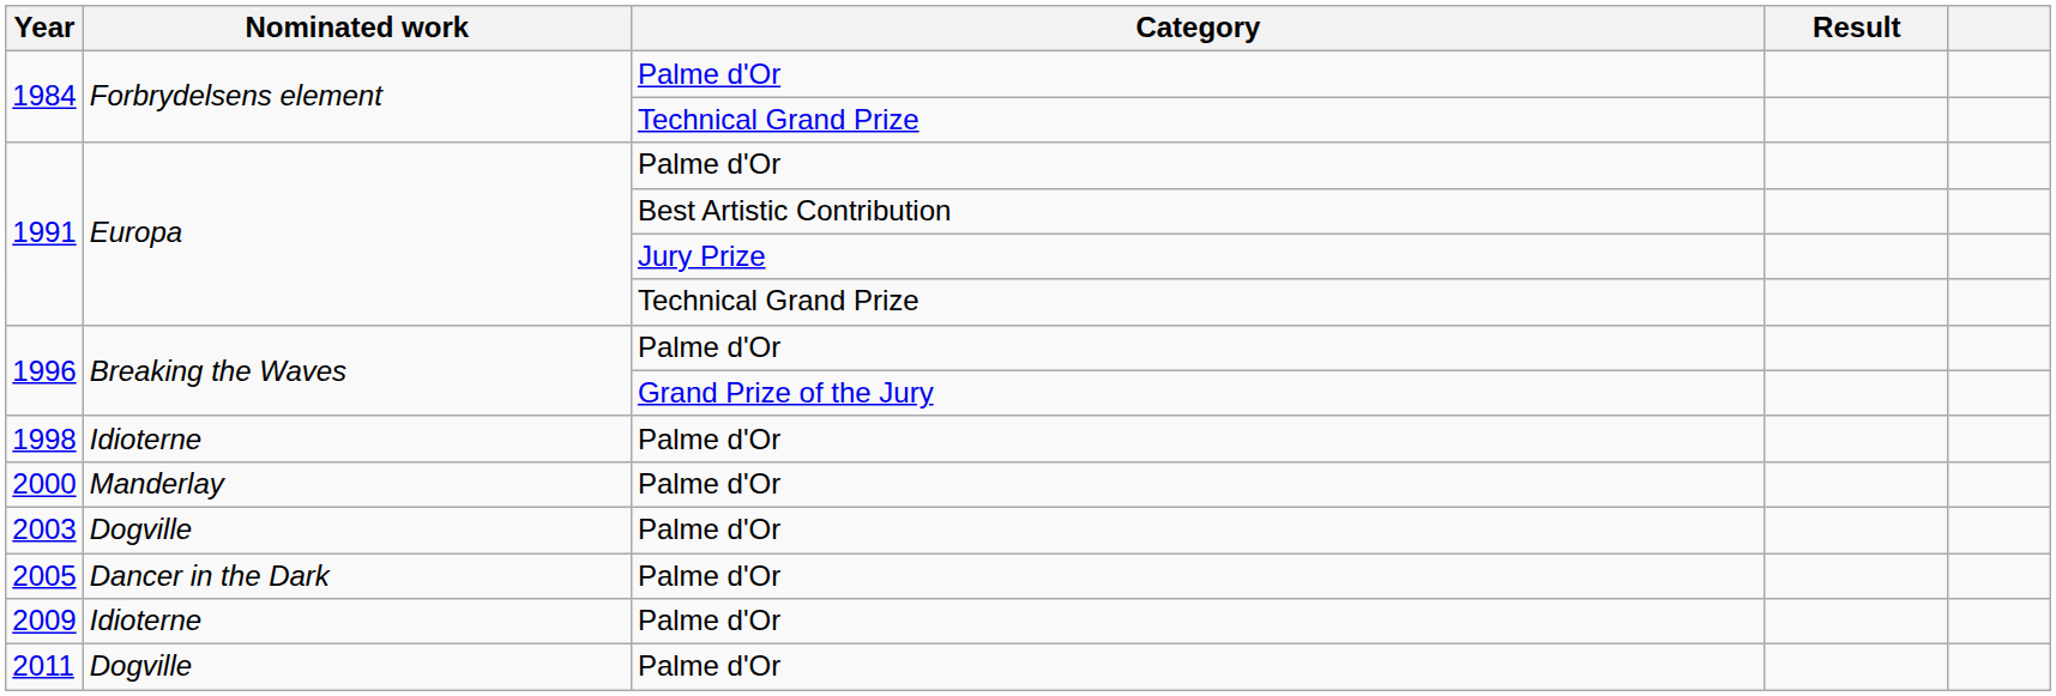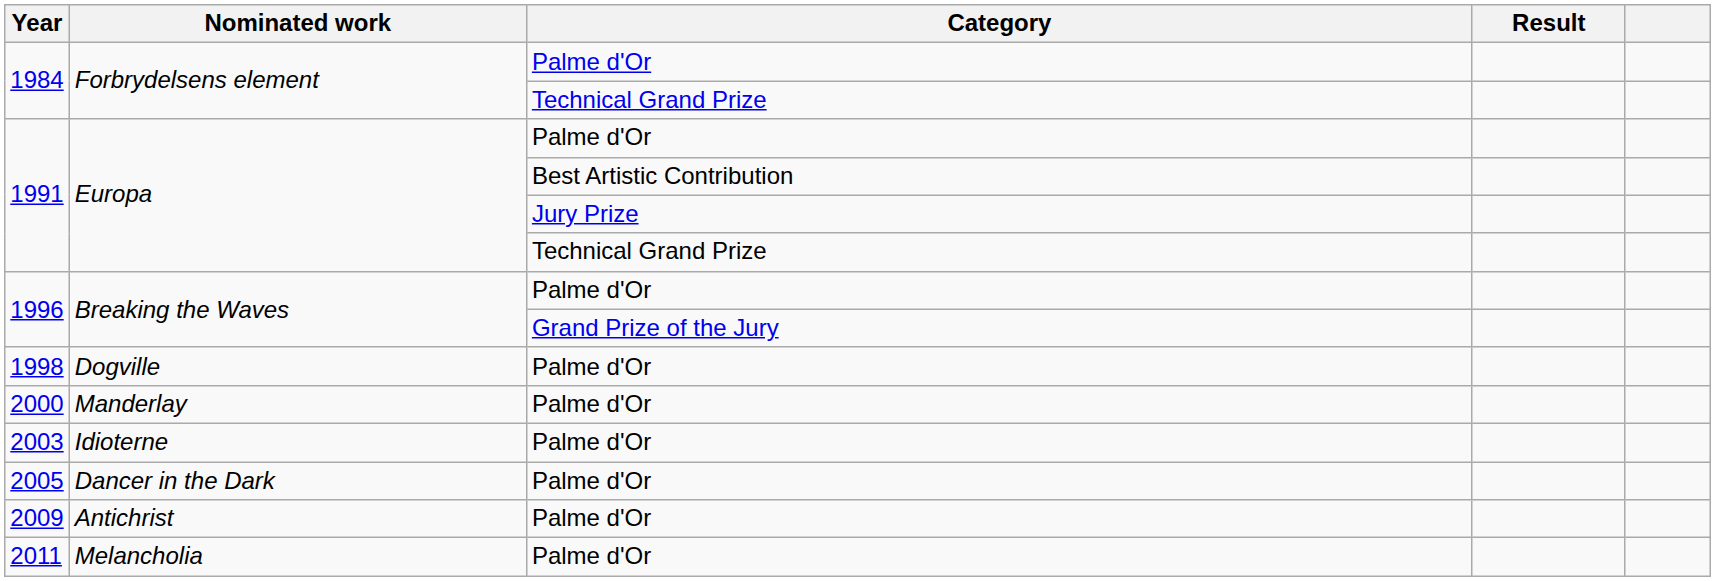1998 | Nominated work: Idioterne -> Dogville
2003 | Nominated work: Dogville -> Idioterne
2009 | Nominated work: Idioterne -> Antichrist
2011 | Nominated work: Dogville -> Melancholia
